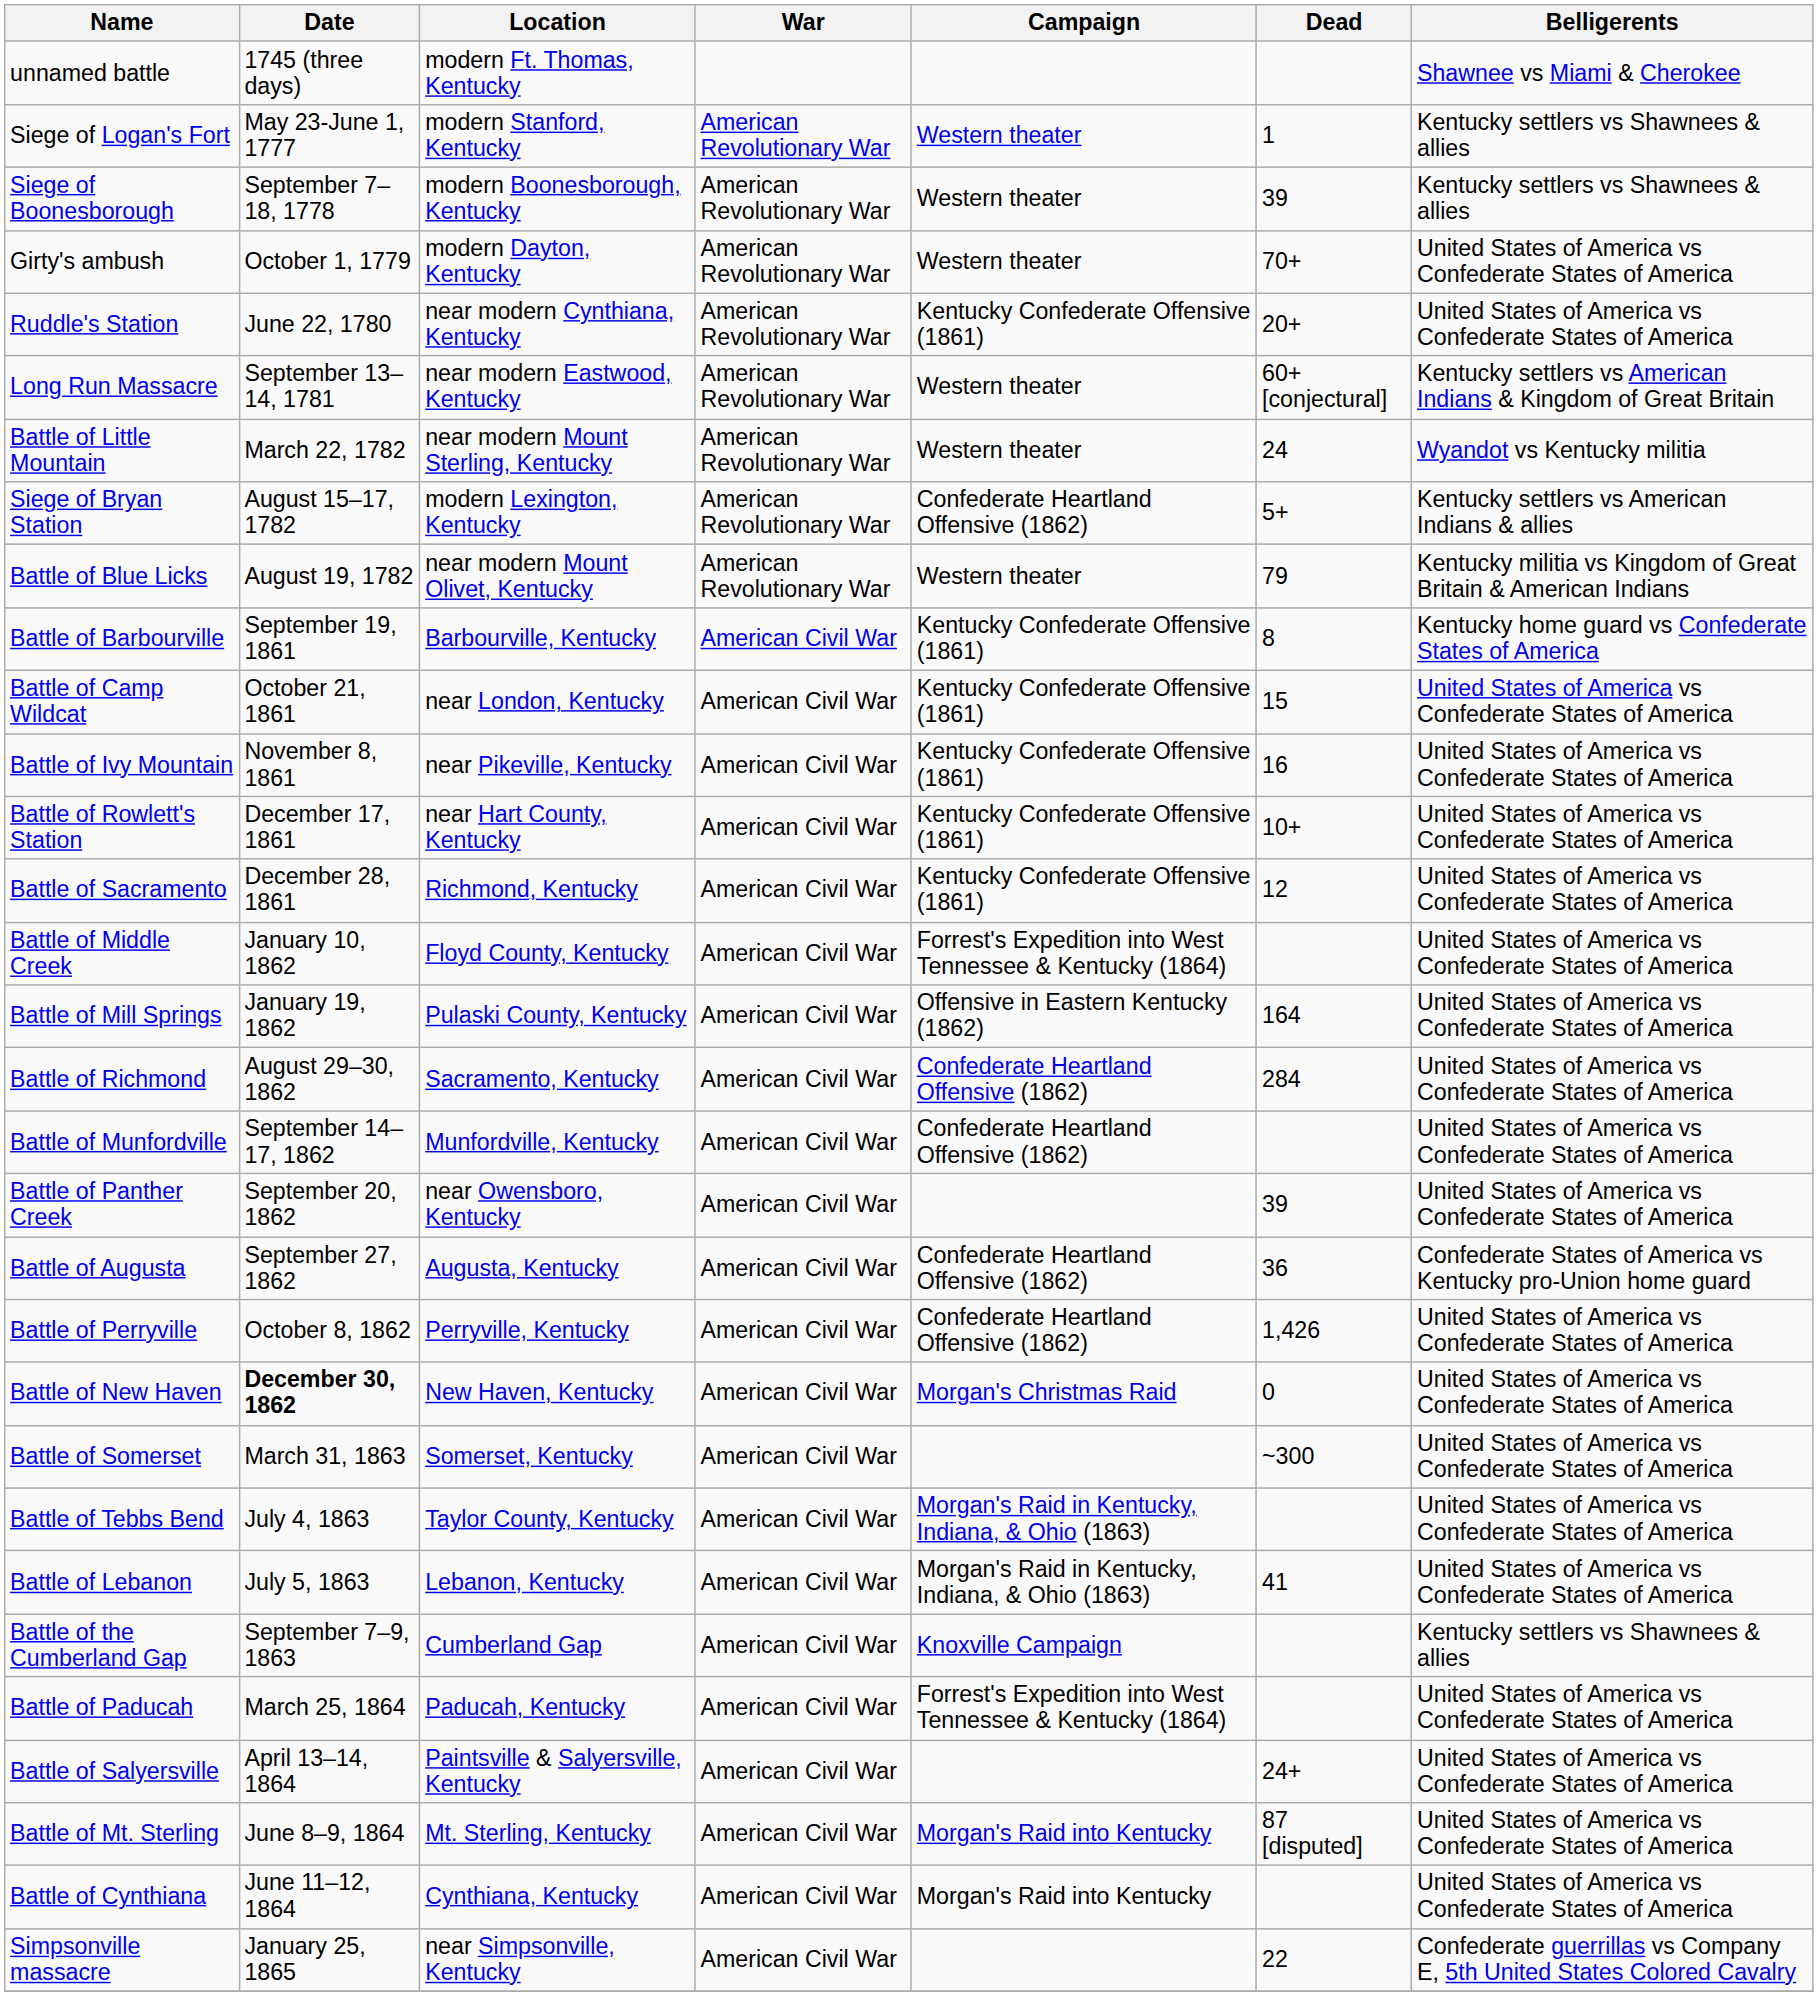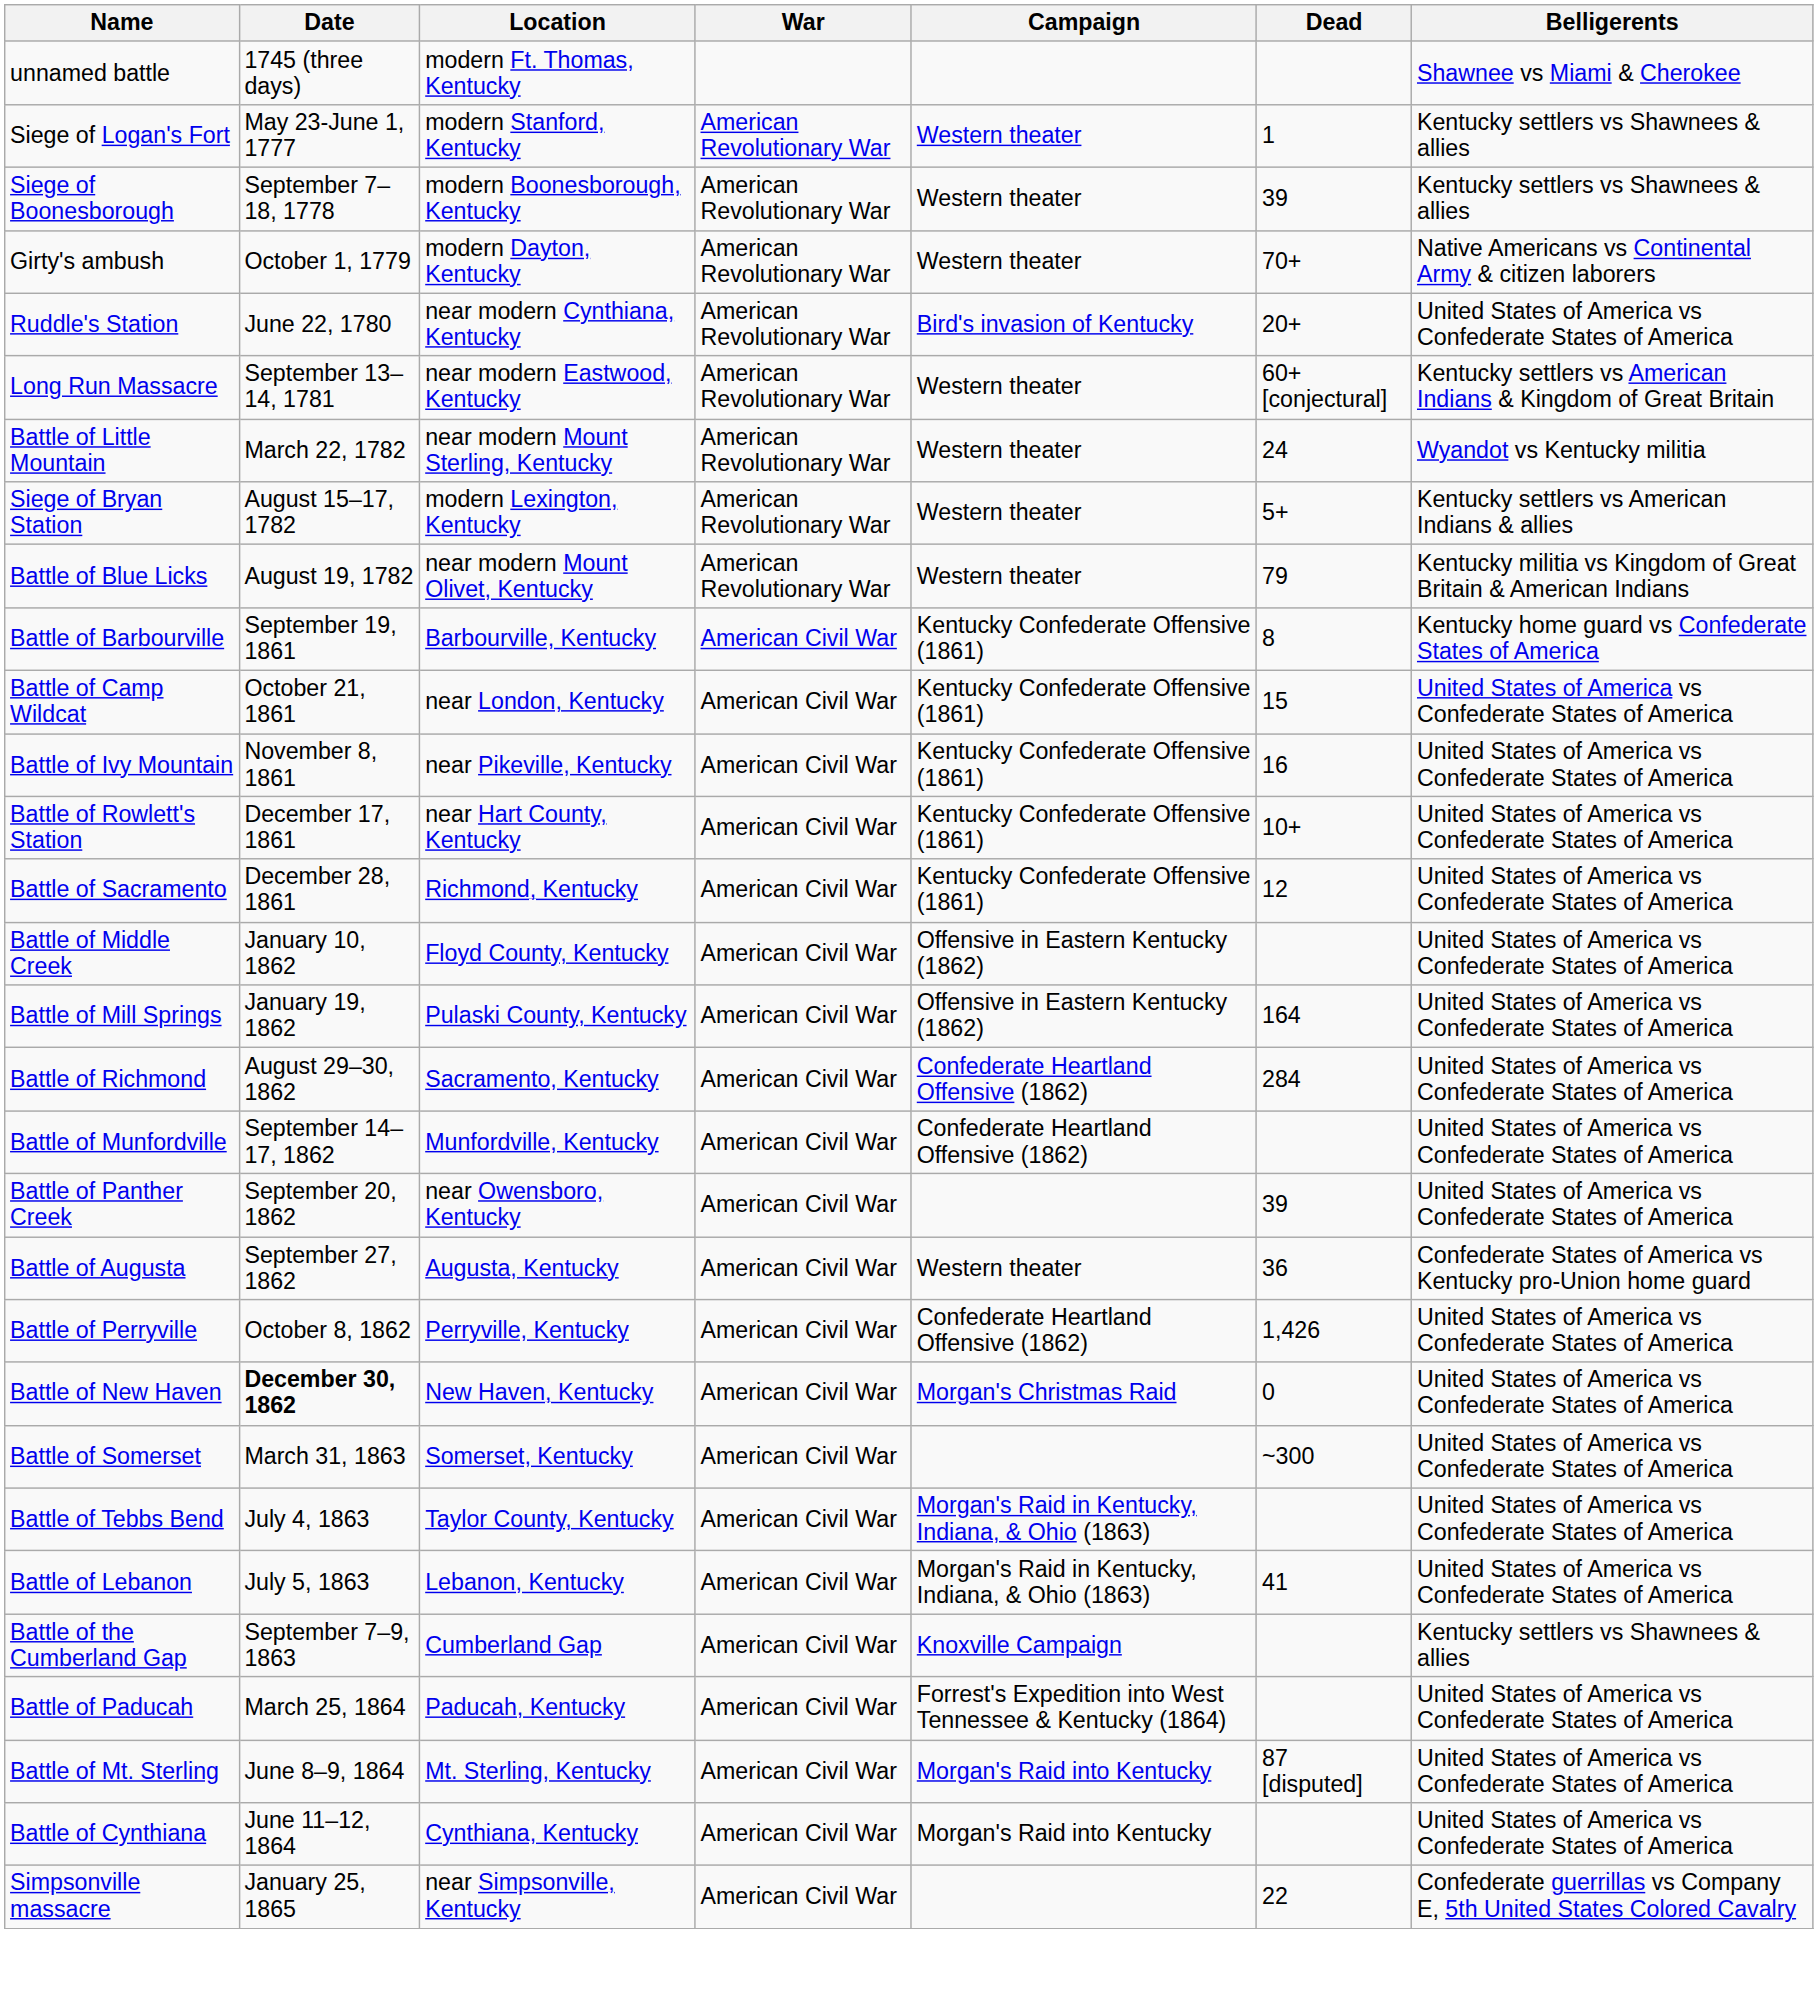Girty's ambush | Belligerents: United States of America vs Confederate States of America -> Native Americans vs Continental Army & citizen laborers
Ruddle's Station | Campaign: Kentucky Confederate Offensive (1861) -> Bird's invasion of Kentucky
Siege of Bryan Station | Campaign: Confederate Heartland Offensive (1862) -> Western theater
Battle of Middle Creek | Campaign: Forrest's Expedition into West Tennessee & Kentucky (1864) -> Offensive in Eastern Kentucky (1862)
Battle of Augusta | Campaign: Confederate Heartland Offensive (1862) -> Western theater
- row: Battle of Salyersville | April 13–14, 1864 | Paintsville & Salyersville, Kentucky | American Civil War | 24+ | United States of America vs Confederate States of America
